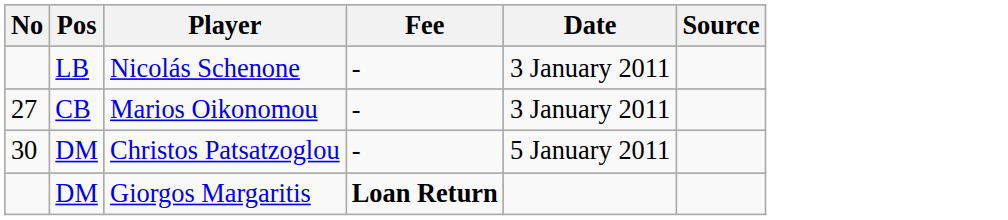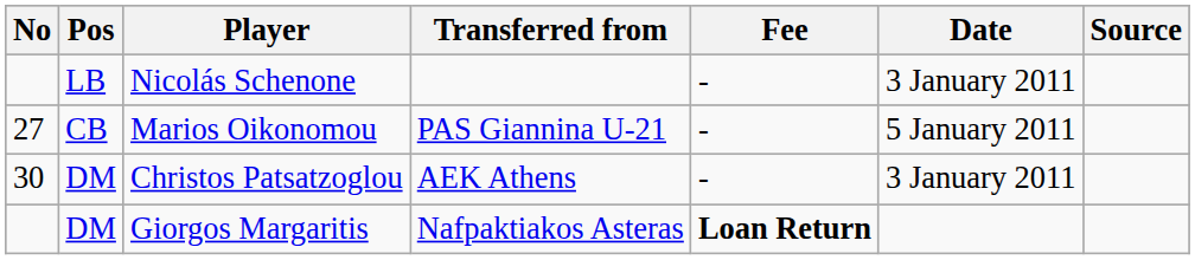+ column: Transferred from | PAS Giannina U-21 | AEK Athens | Nafpaktiakos Asteras
Marios Oikonomou | Date: 3 January 2011 -> 5 January 2011
Christos Patsatzoglou | Date: 5 January 2011 -> 3 January 2011
